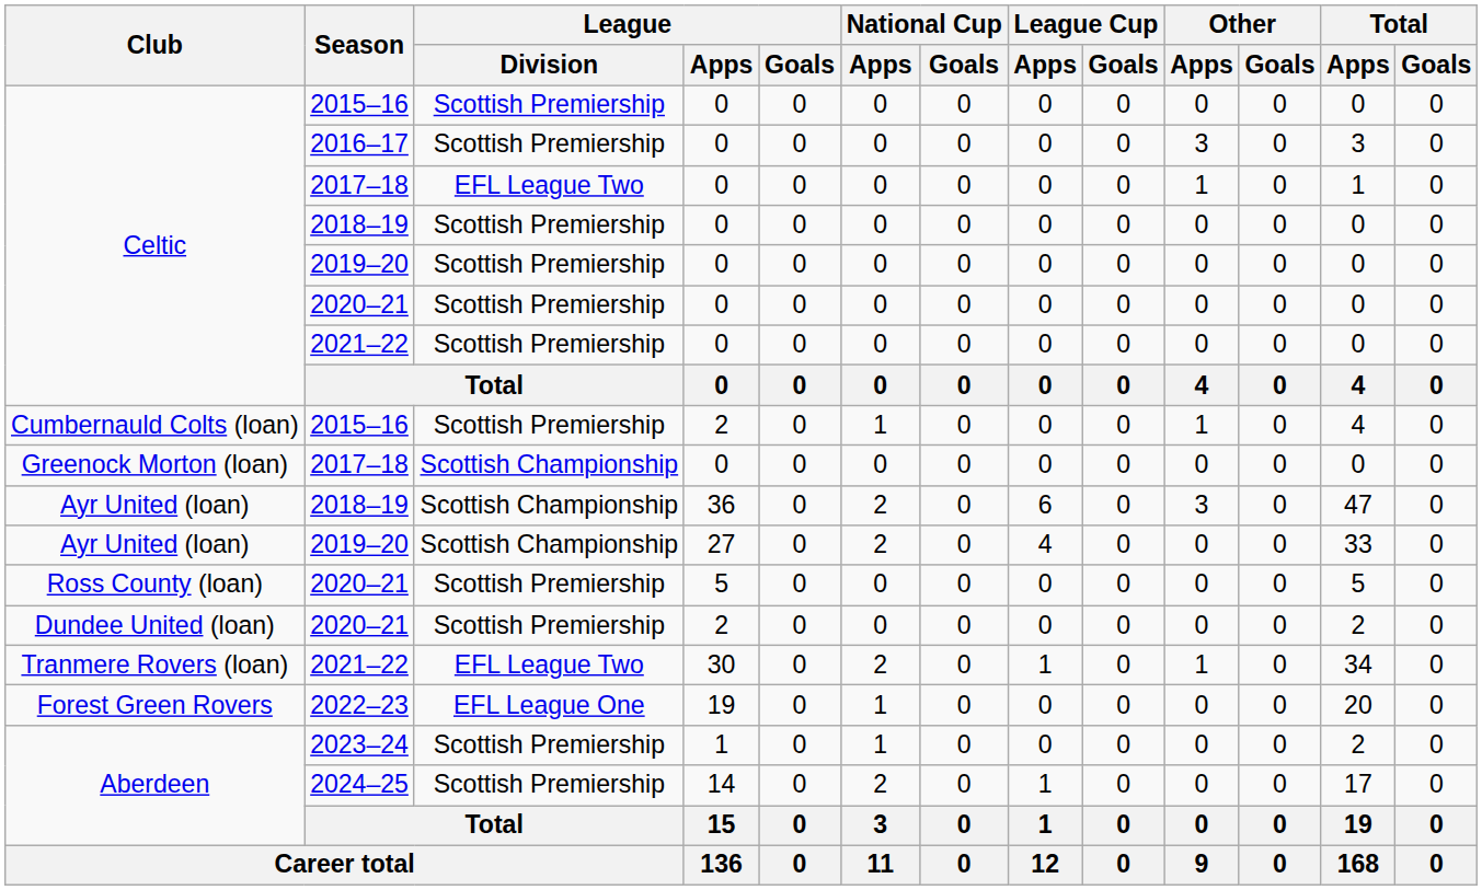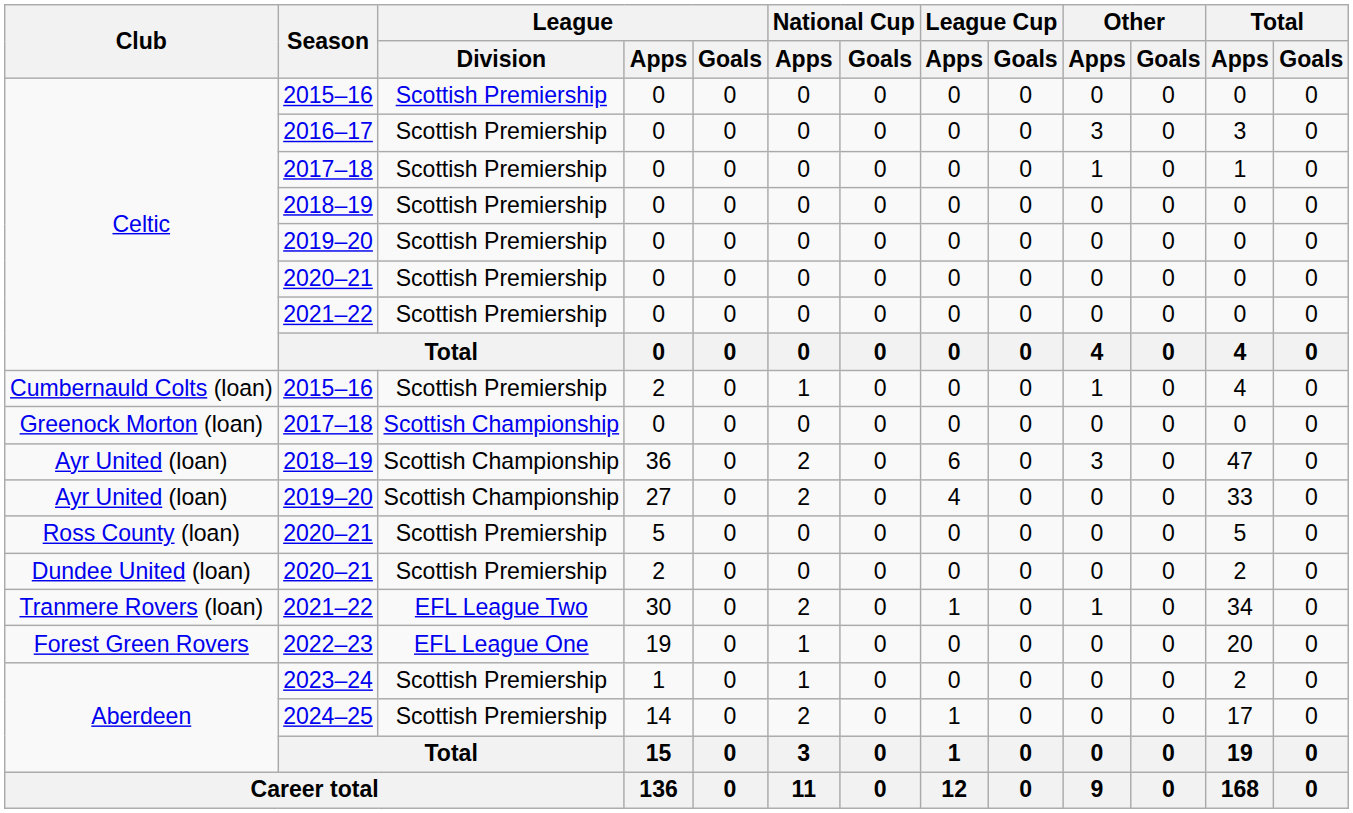Celtic / 2017–18 | League / Division: EFL League Two -> Scottish Premiership
